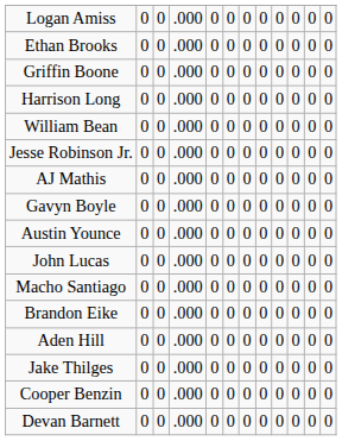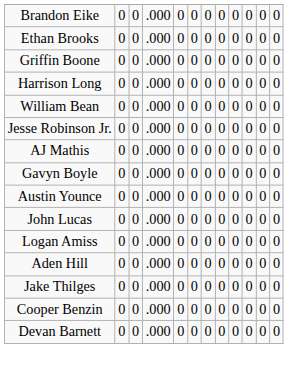rows swapped: Brandon Eike <-> Logan Amiss
- row: Macho Santiago | 0 | 0 | .000 | 0 | 0 | 0 | 0 | 0 | 0 | 0 | 0
